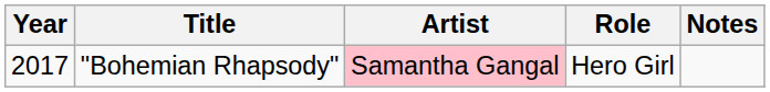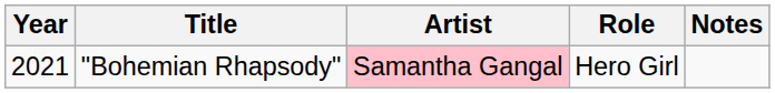"Bohemian Rhapsody" | Year: 2017 -> 2021
